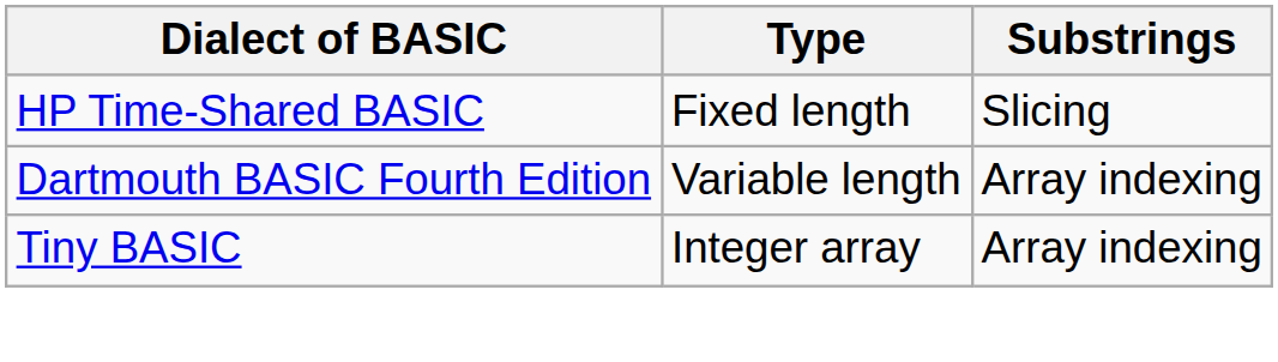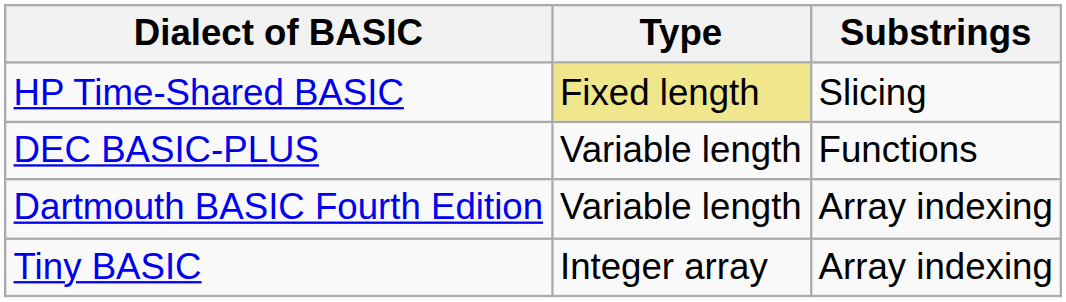HP Time-Shared BASIC | Type: no background -> khaki background
+ row: DEC BASIC-PLUS | Variable length | Functions
